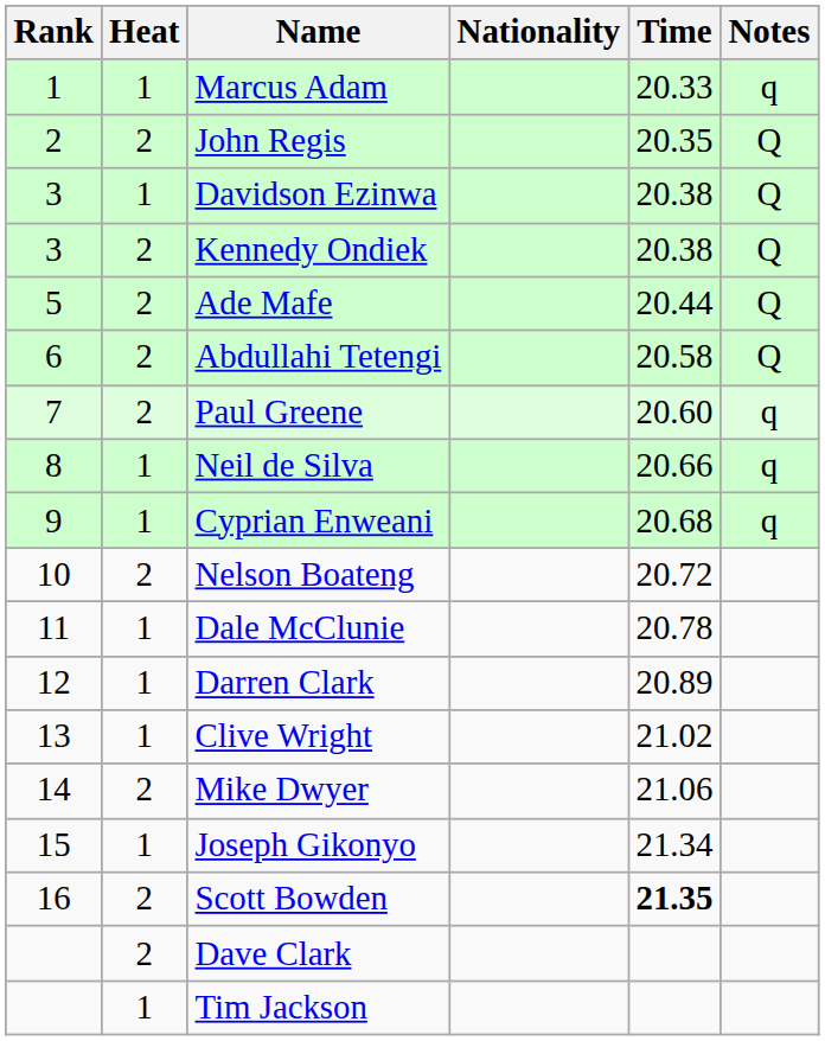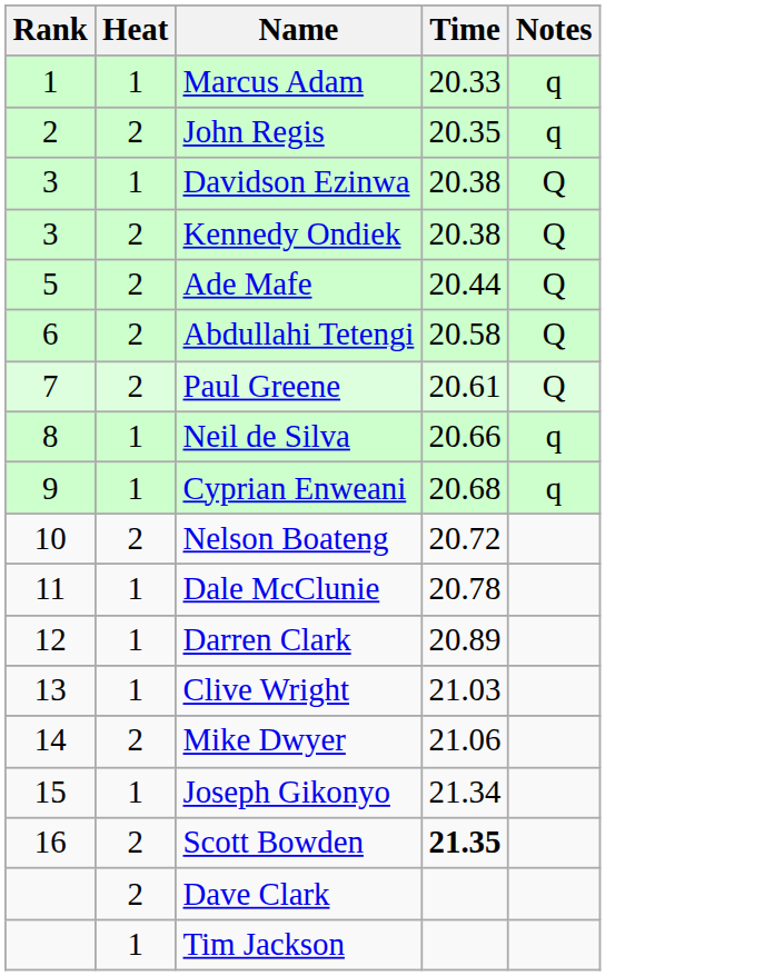- column: Nationality
John Regis | Notes: Q -> q
Paul Greene | Time: 20.60 -> 20.61
Paul Greene | Notes: q -> Q
Clive Wright | Time: 21.02 -> 21.03
